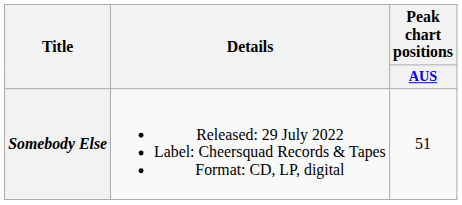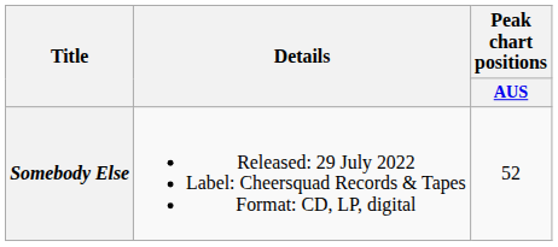Somebody Else | Peak chart positions / AUS: 51 -> 52
